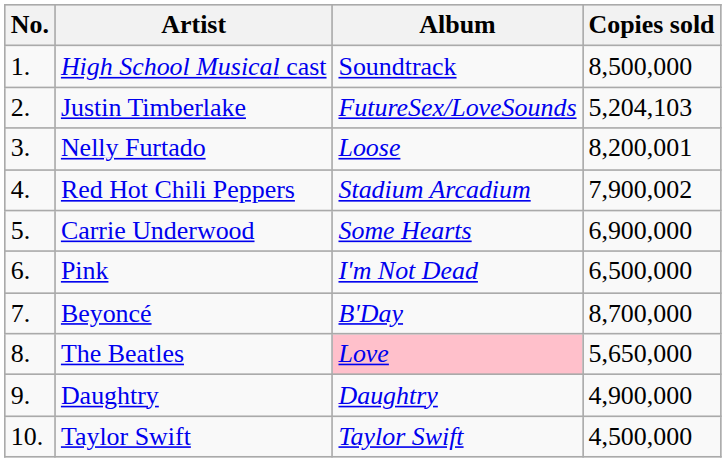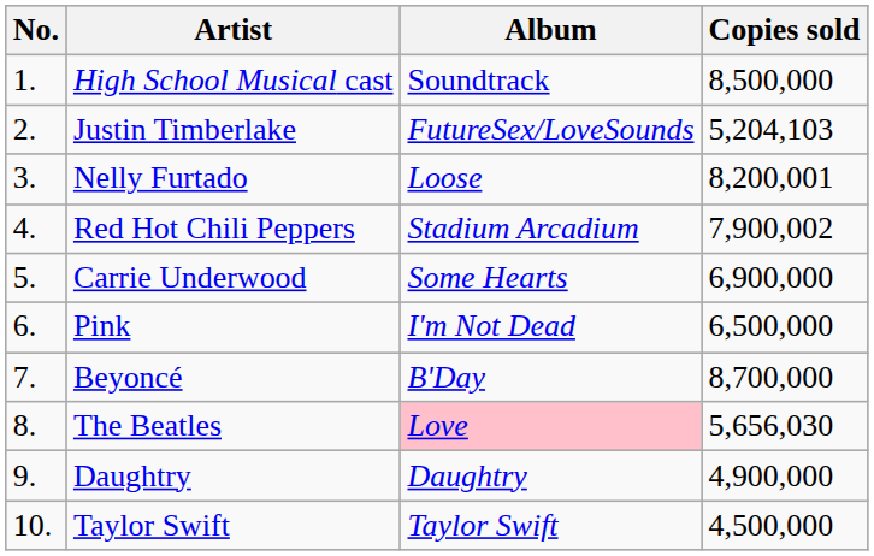The Beatles | Copies sold: 5,650,000 -> 5,656,030
